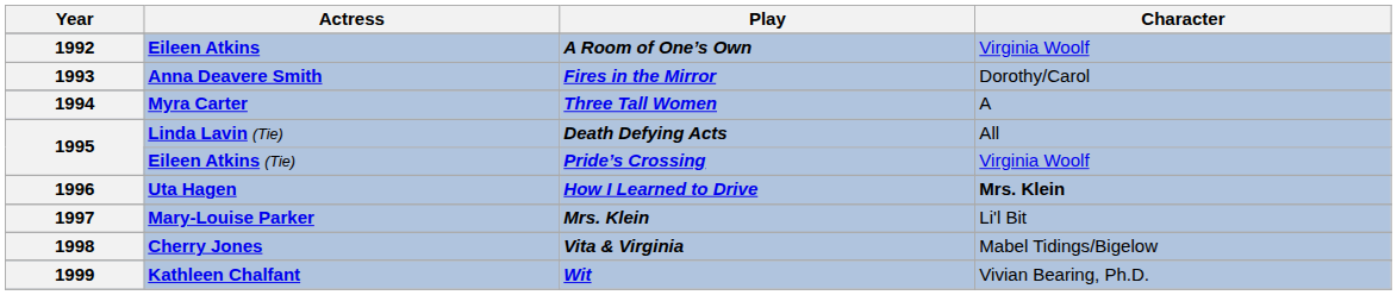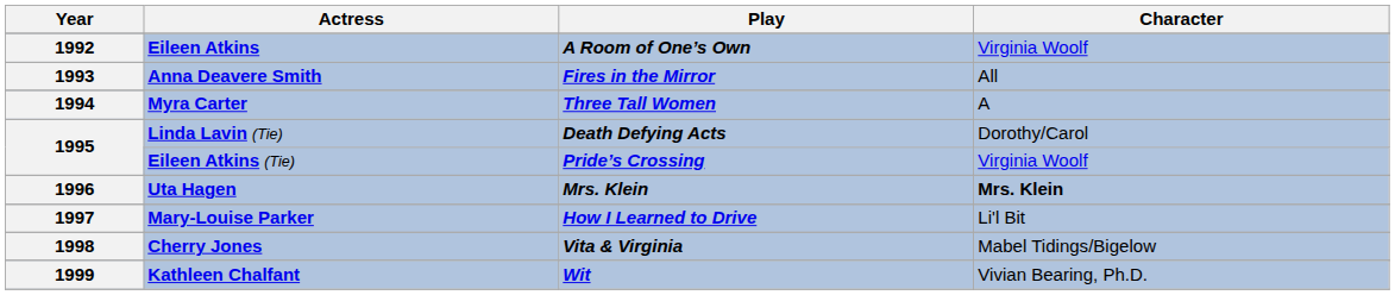Anna Deavere Smith | Character: Dorothy/Carol -> All
Linda Lavin (Tie) | Character: All -> Dorothy/Carol
Uta Hagen | Play: How I Learned to Drive -> Mrs. Klein
Mary-Louise Parker | Play: Mrs. Klein -> How I Learned to Drive
